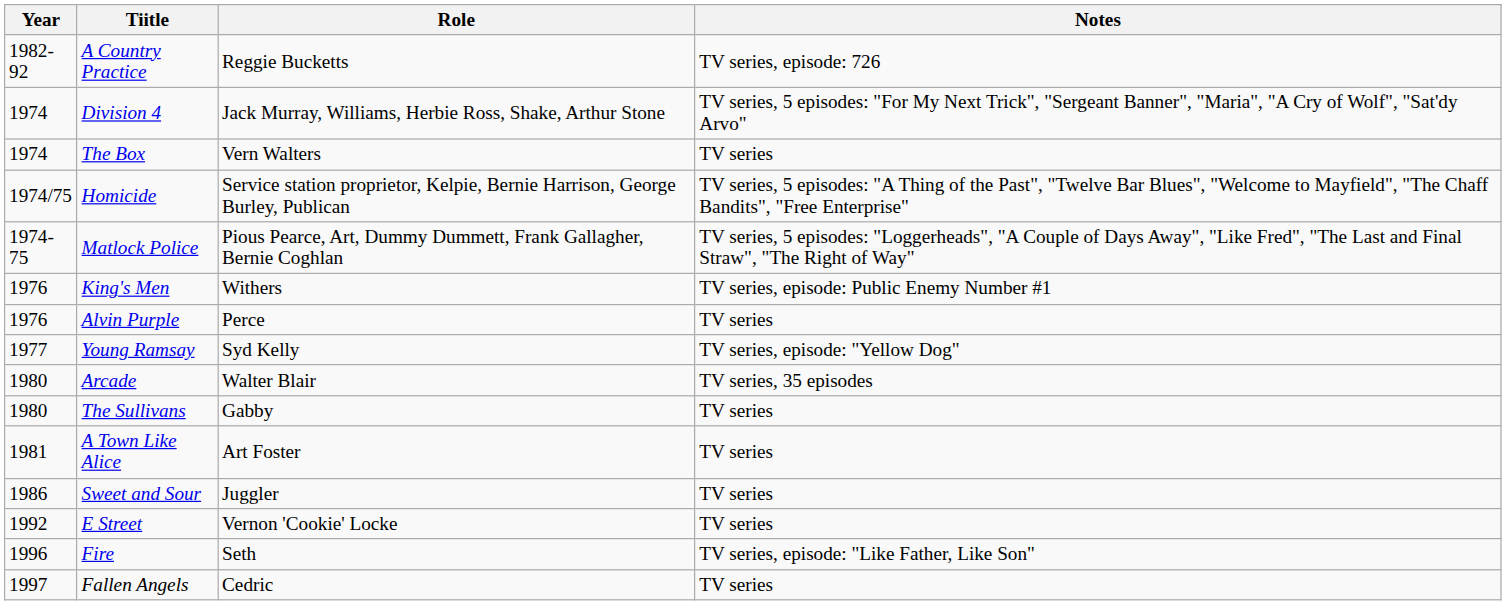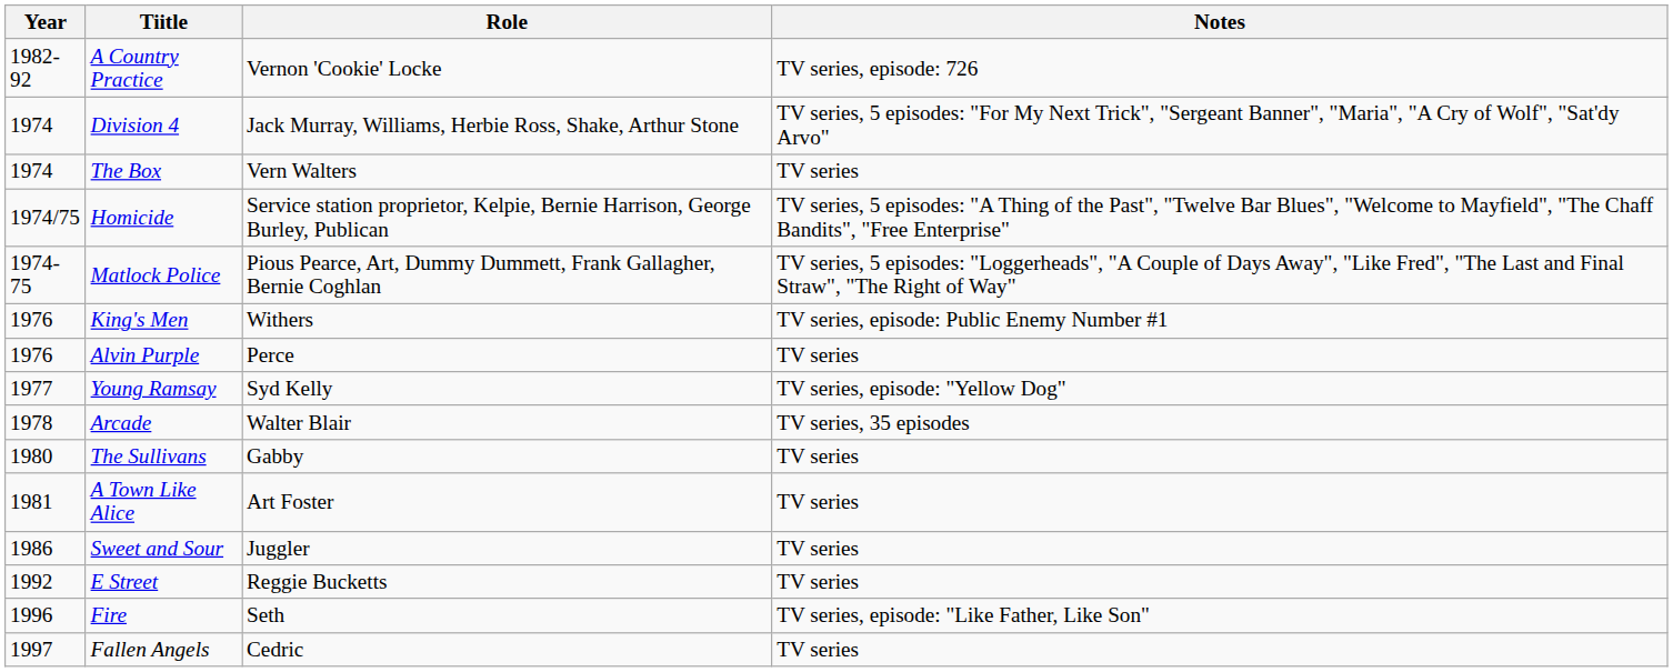A Country Practice | Role: Reggie Bucketts -> Vernon 'Cookie' Locke
Arcade | Year: 1980 -> 1978
E Street | Role: Vernon 'Cookie' Locke -> Reggie Bucketts
